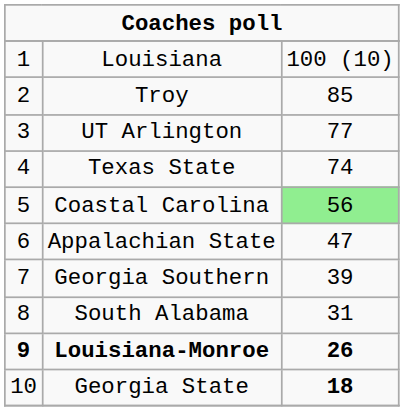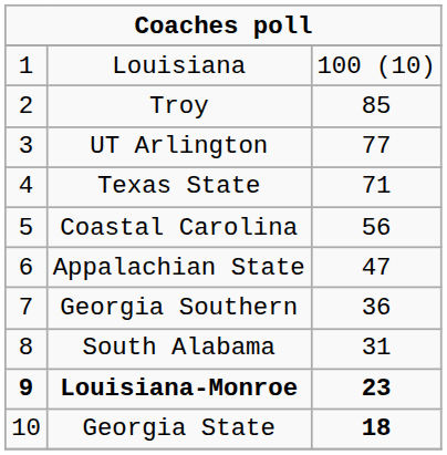Texas State | column 3: 74 -> 71
Coastal Carolina | column 3: lightgreen background -> no background
Georgia Southern | column 3: 39 -> 36
Louisiana-Monroe | column 3: 26 -> 23
